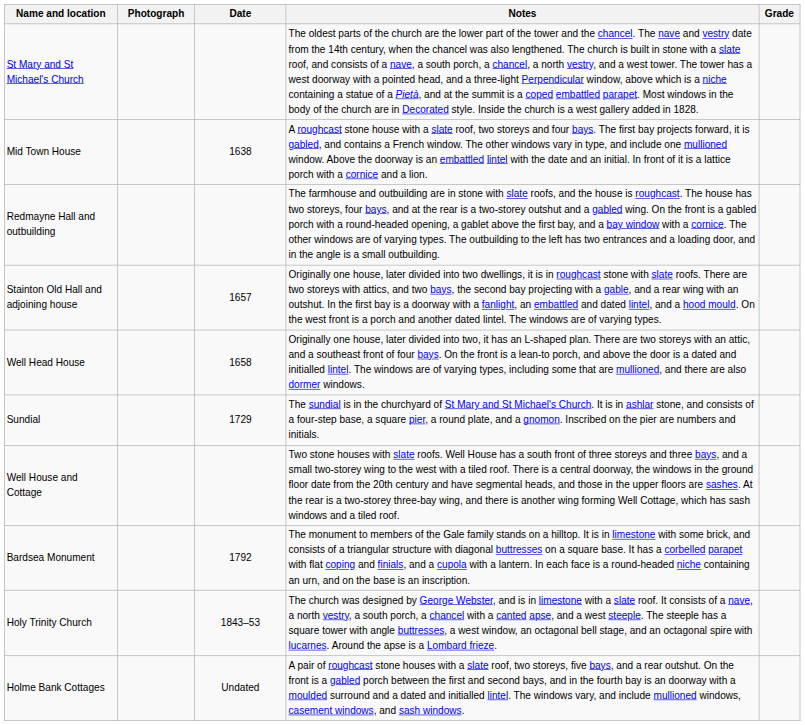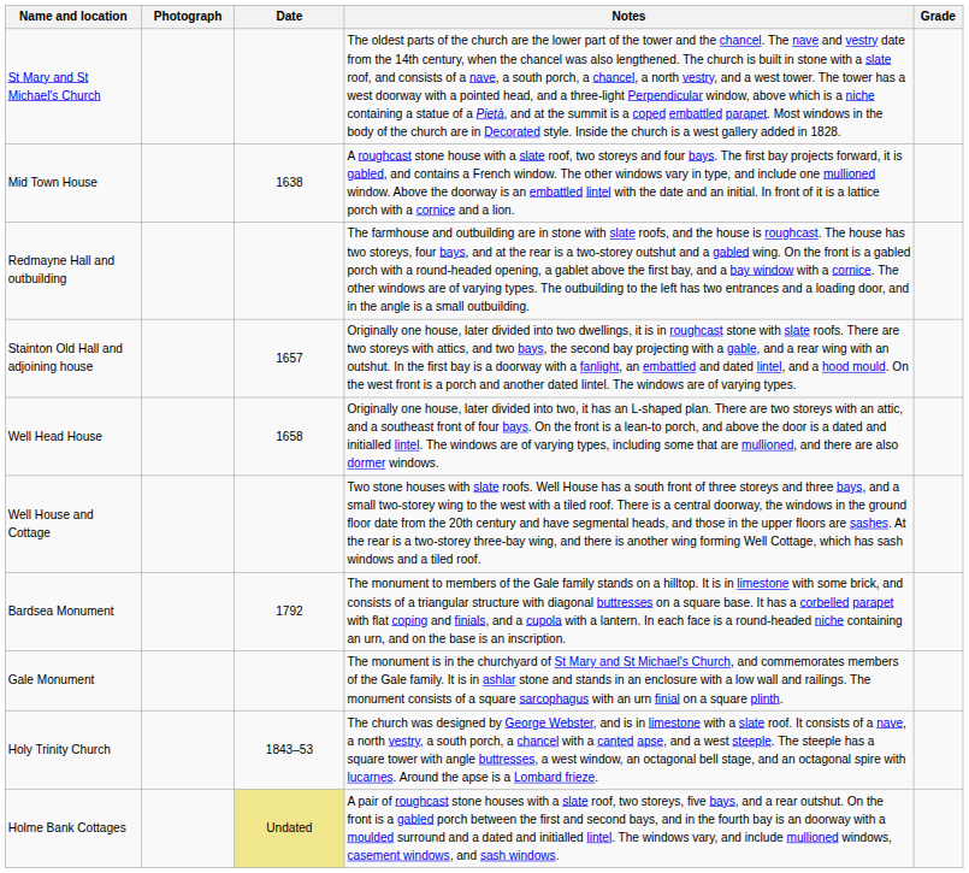- row: Sundial | 1729 | The sundial is in the churchyard of St Mary and St Michael's Church. It is in ashlar stone, and consists of a four-step base, a square pier, a round plate, and a gnomon. Inscribed on the pier are numbers and initials.
+ row: Gale Monument | The monument is in the churchyard of St Mary and St Michael's Church, and commemorates members of the Gale family. It is in ashlar stone and stands in an enclosure with a low wall and railings. The monument consists of a square sarcophagus with an urn finial on a square plinth.
Holme Bank Cottages | Date: no background -> khaki background
